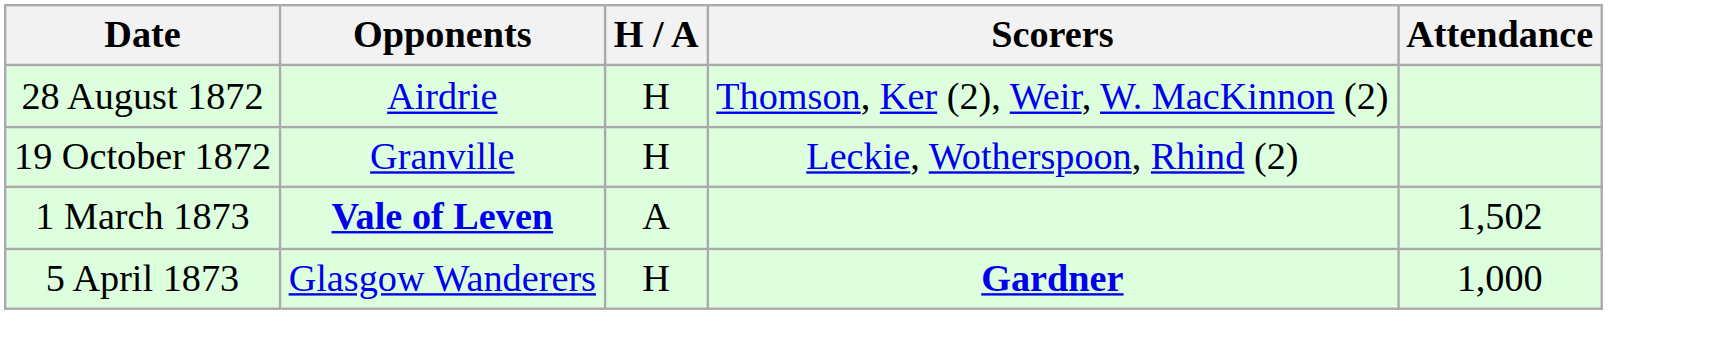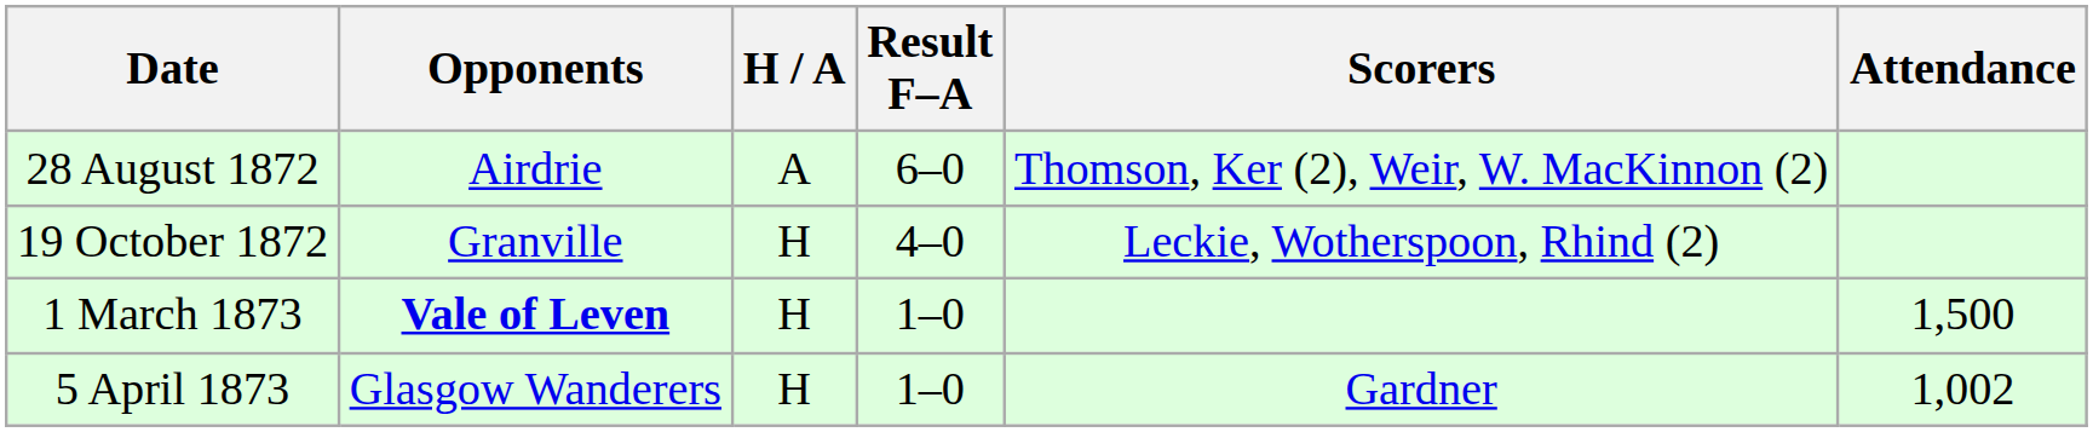+ column: Result F–A | 6–0 | 4–0 | 1–0 | 1–0
28 August 1872 | H / A: H -> A
1 March 1873 | H / A: A -> H
1 March 1873 | Attendance: 1,502 -> 1,500
5 April 1873 | Scorers: bold -> normal
5 April 1873 | Attendance: 1,000 -> 1,002
